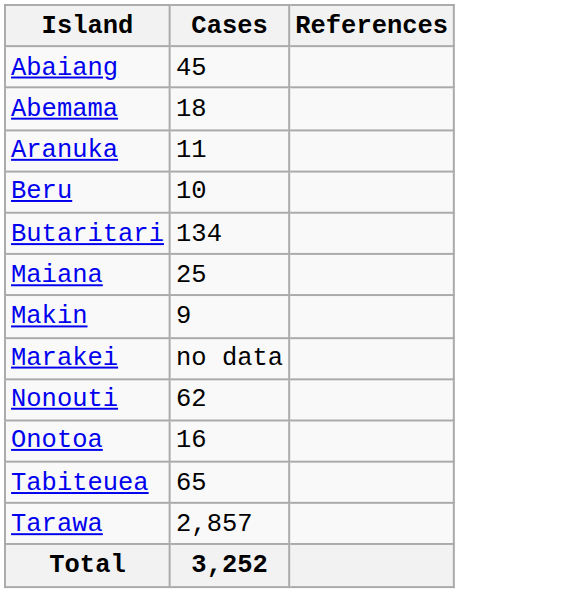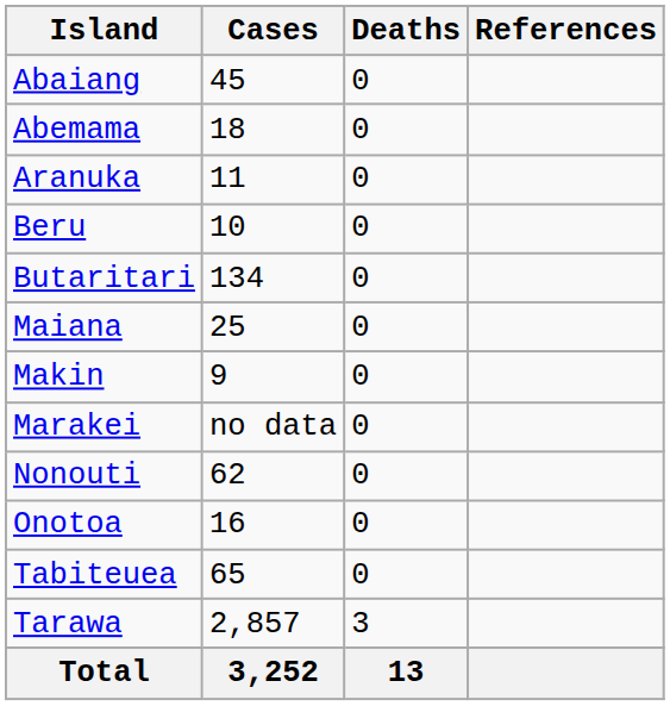+ column: Deaths | 0 | 0 | 0 | 0 | 0 | 0 | 0 | 0 | 0 | 0 | 0 | 3 | 13
